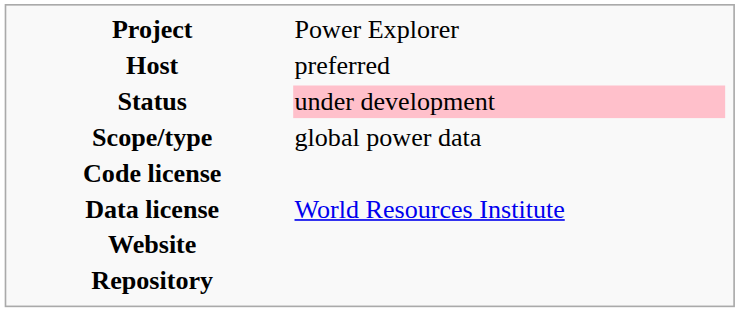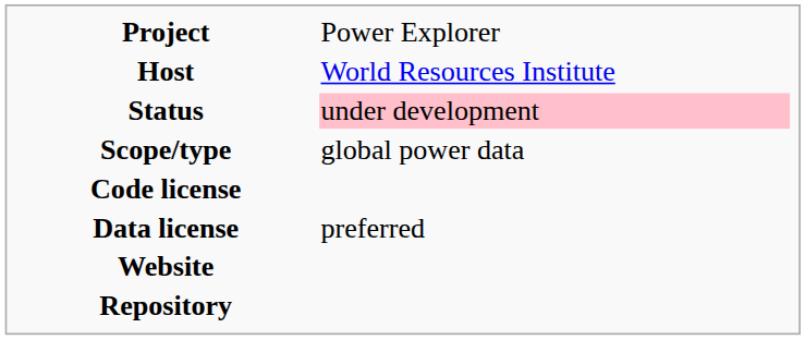Host | column 2: preferred -> World Resources Institute
Data license | column 2: World Resources Institute -> preferred
